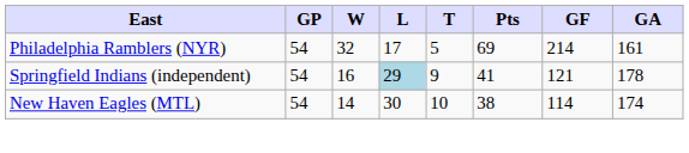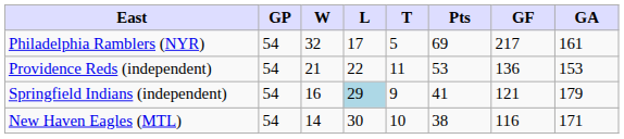Philadelphia Ramblers (NYR) | GF: 214 -> 217
+ row: Providence Reds (independent) | 54 | 21 | 22 | 11 | 53 | 136 | 153
Springfield Indians (independent) | GA: 178 -> 179
New Haven Eagles (MTL) | GF: 114 -> 116
New Haven Eagles (MTL) | GA: 174 -> 171
